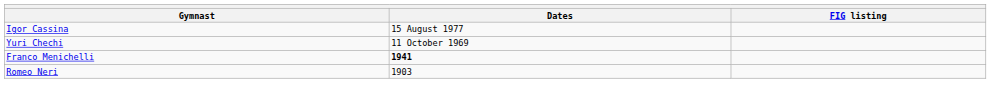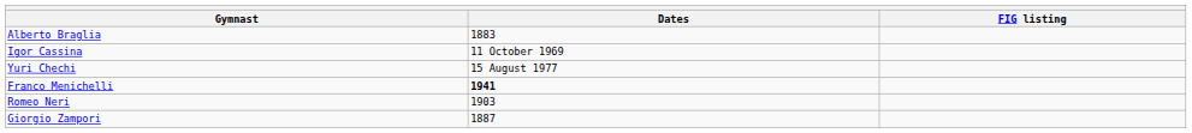+ row: Alberto Braglia | 1883
Igor Cassina | Dates: 15 August 1977 -> 11 October 1969
Yuri Chechi | Dates: 11 October 1969 -> 15 August 1977
+ row: Giorgio Zampori | 1887
